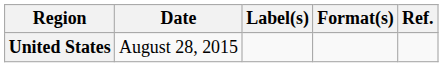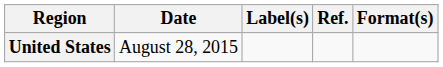columns swapped: Format(s) <-> Ref.
